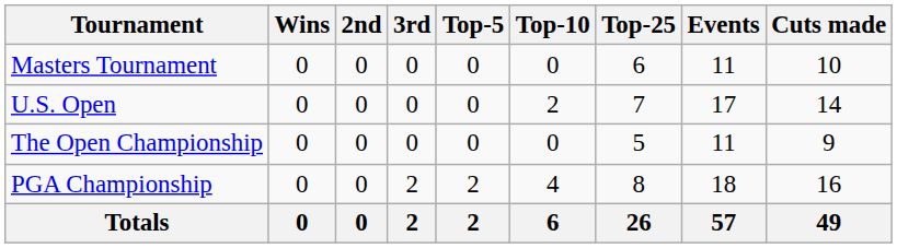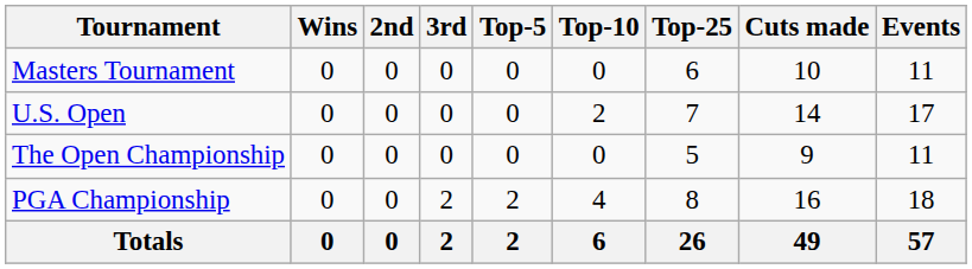columns swapped: Events <-> Cuts made
